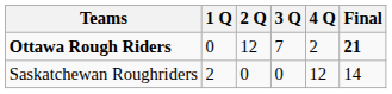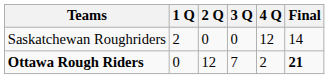rows swapped: Saskatchewan Roughriders <-> Ottawa Rough Riders
